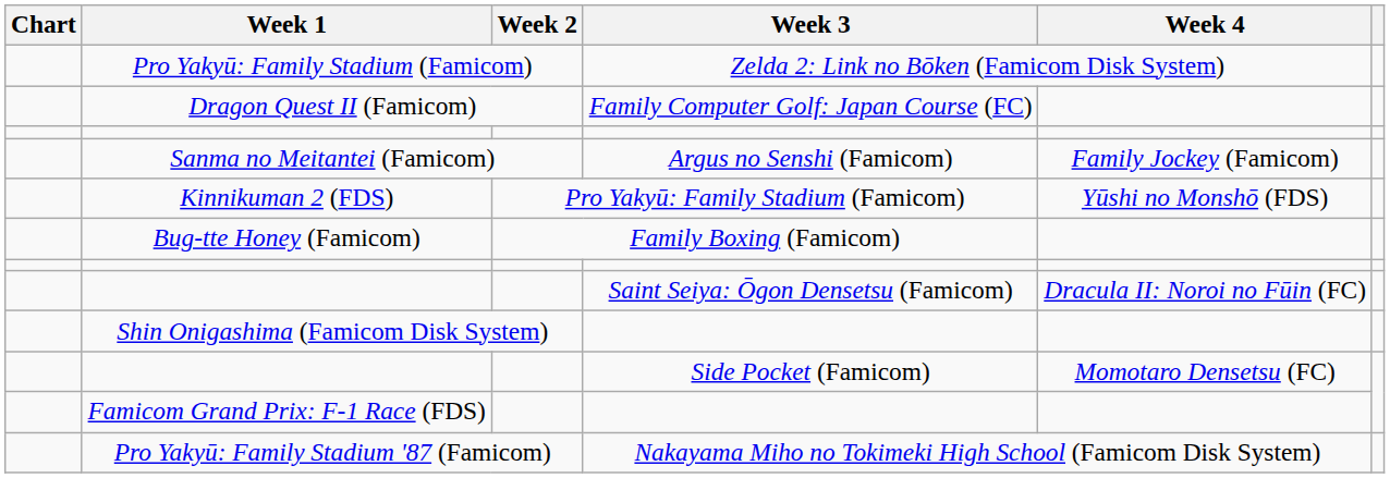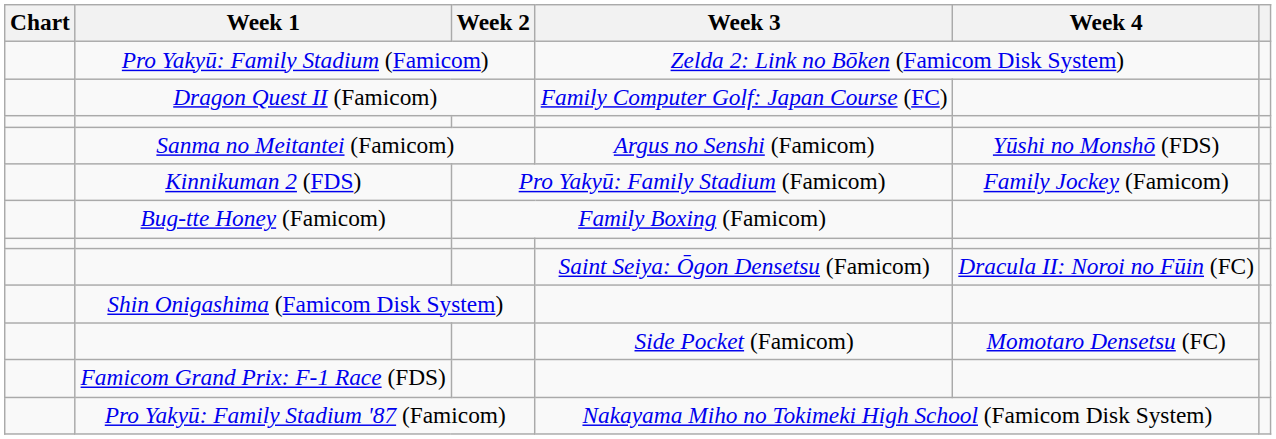Sanma no Meitantei (Famicom) | Week 4: Family Jockey (Famicom) -> Yūshi no Monshō (FDS)
Kinnikuman 2 (FDS) | Week 4: Yūshi no Monshō (FDS) -> Family Jockey (Famicom)
